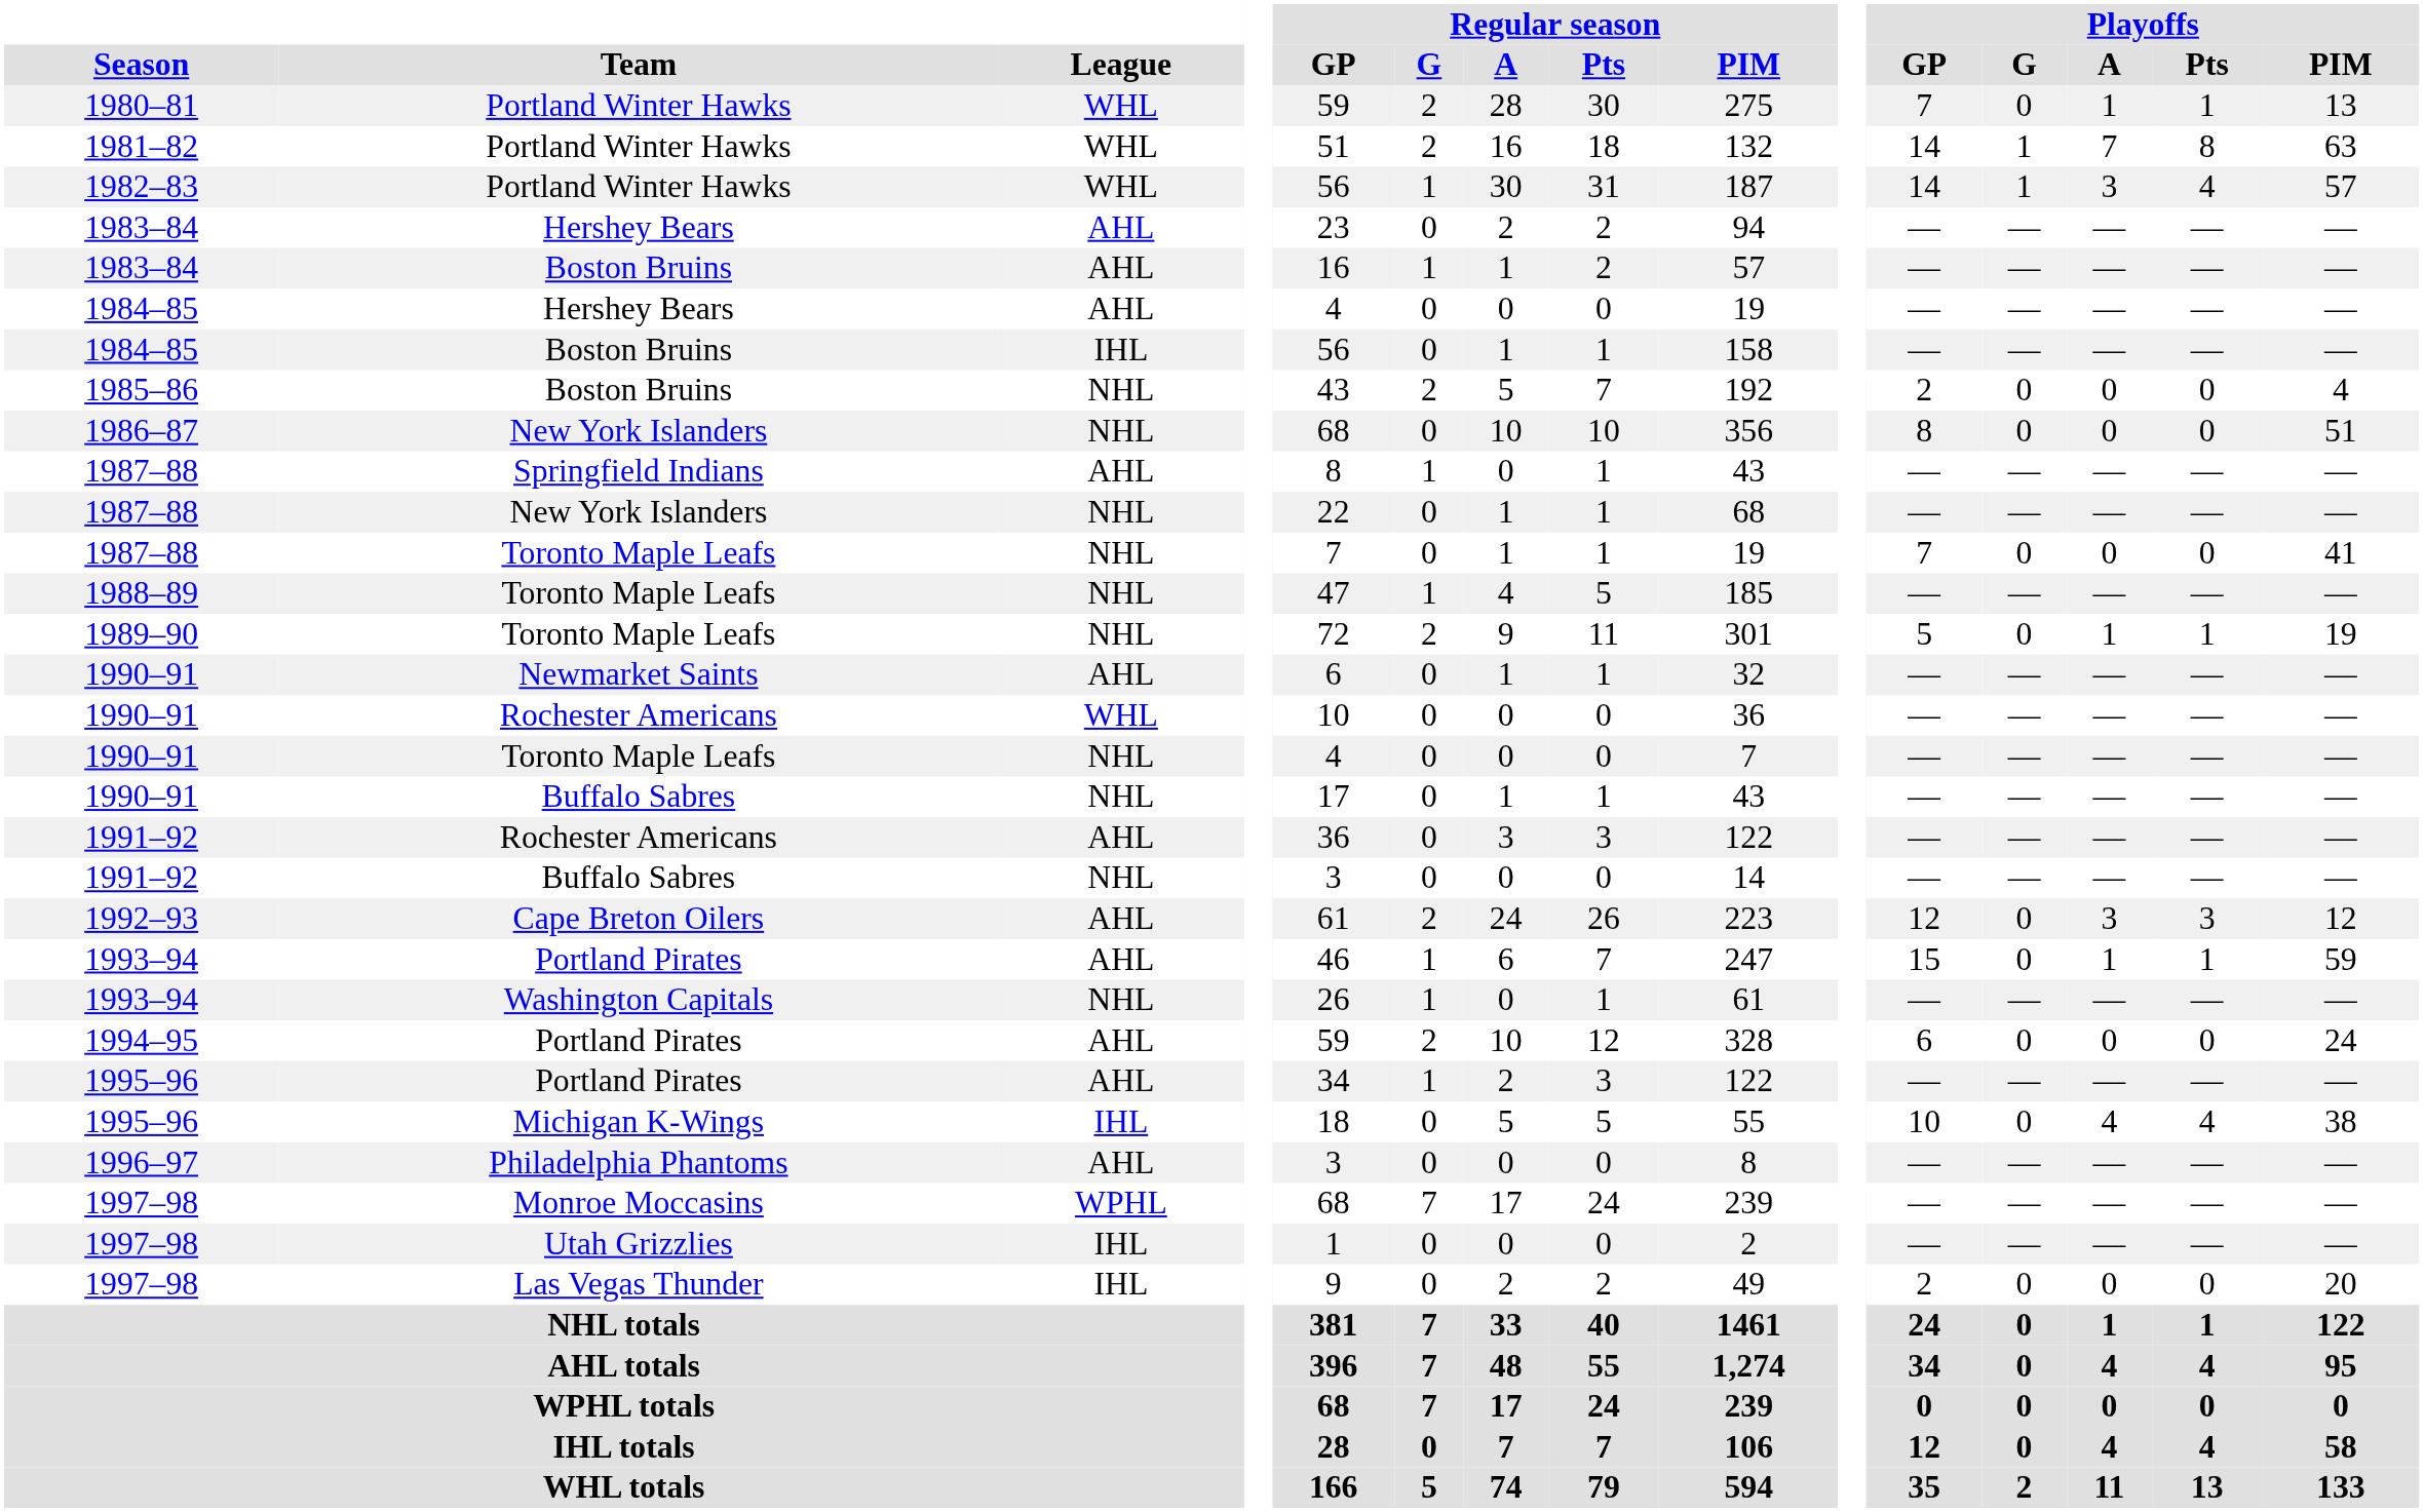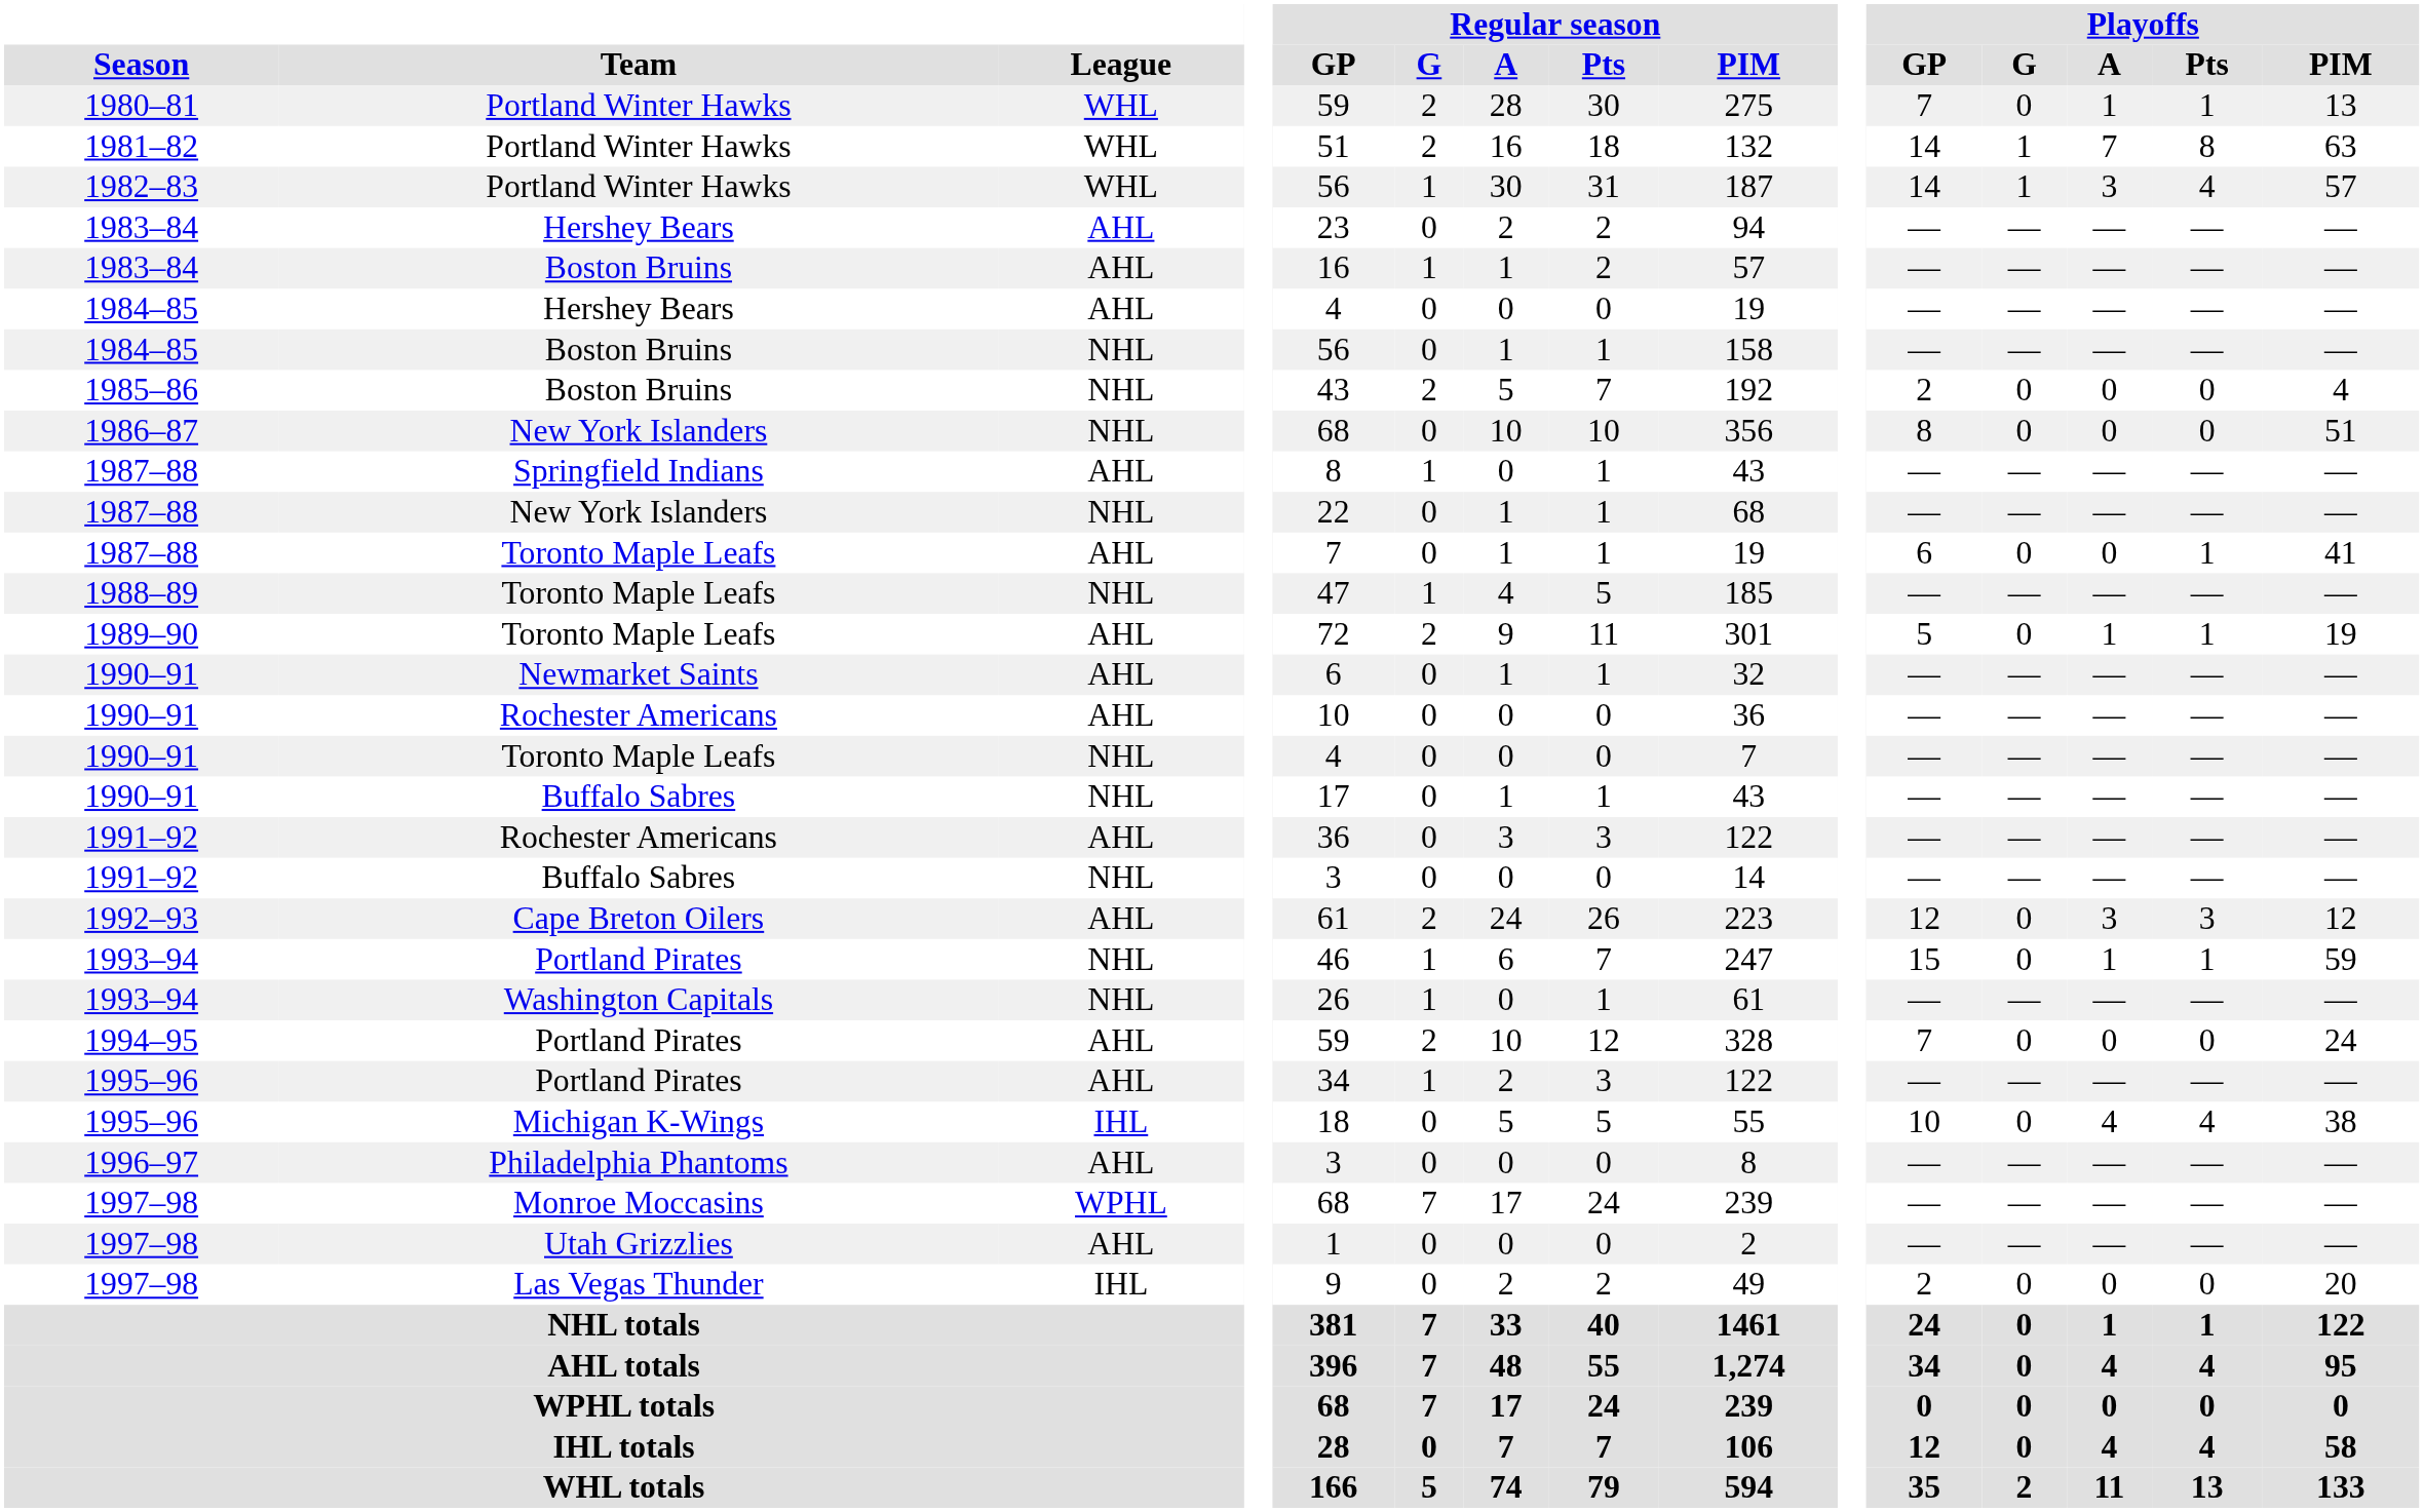1984–85 / Boston Bruins | League: IHL -> NHL
1987–88 / Toronto Maple Leafs | League: NHL -> AHL
1987–88 / Toronto Maple Leafs | Playoffs / GP: 7 -> 6
1987–88 / Toronto Maple Leafs | Playoffs / Pts: 0 -> 1
1989–90 | League: NHL -> AHL
1990–91 / Rochester Americans | League: WHL -> AHL
1993–94 / Portland Pirates | League: AHL -> NHL
1994–95 | Playoffs / GP: 6 -> 7
1997–98 / Utah Grizzlies | League: IHL -> AHL
